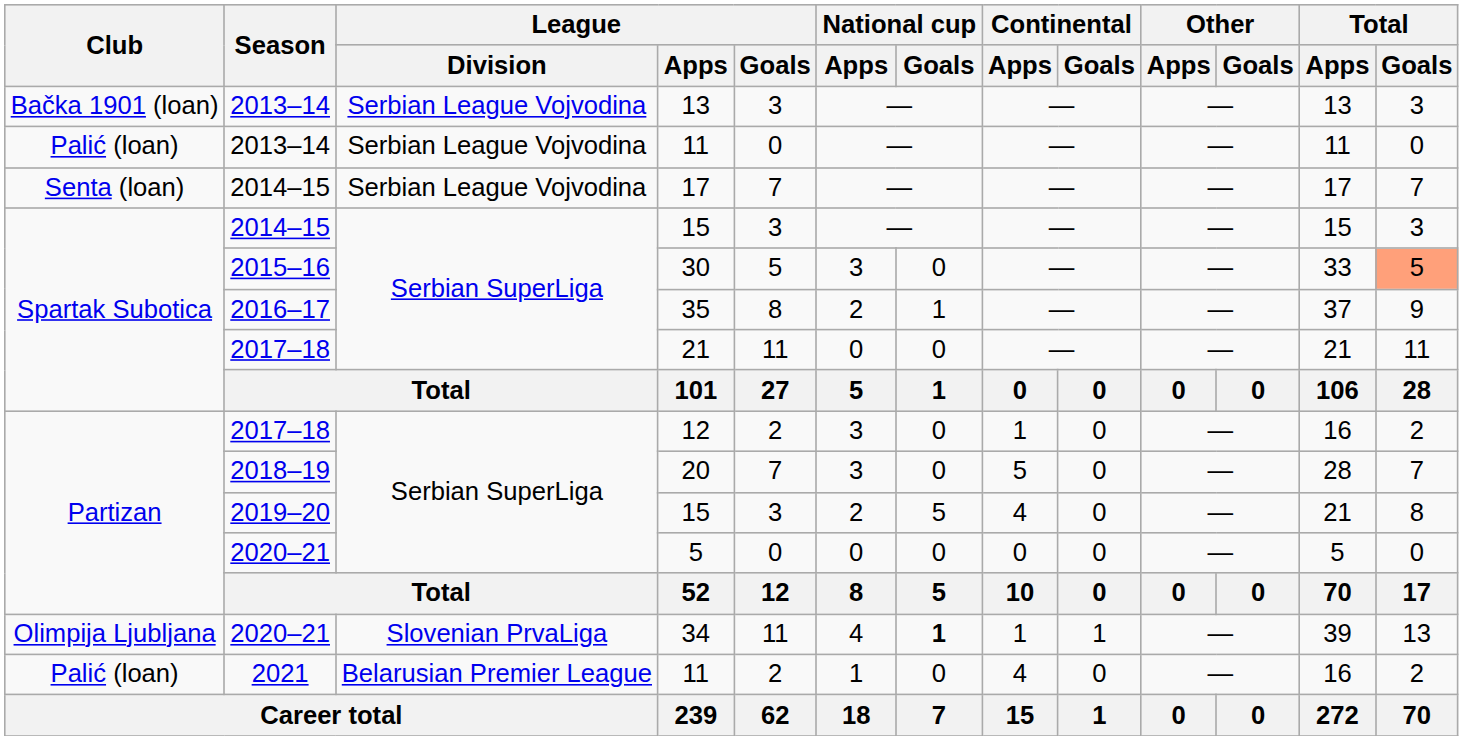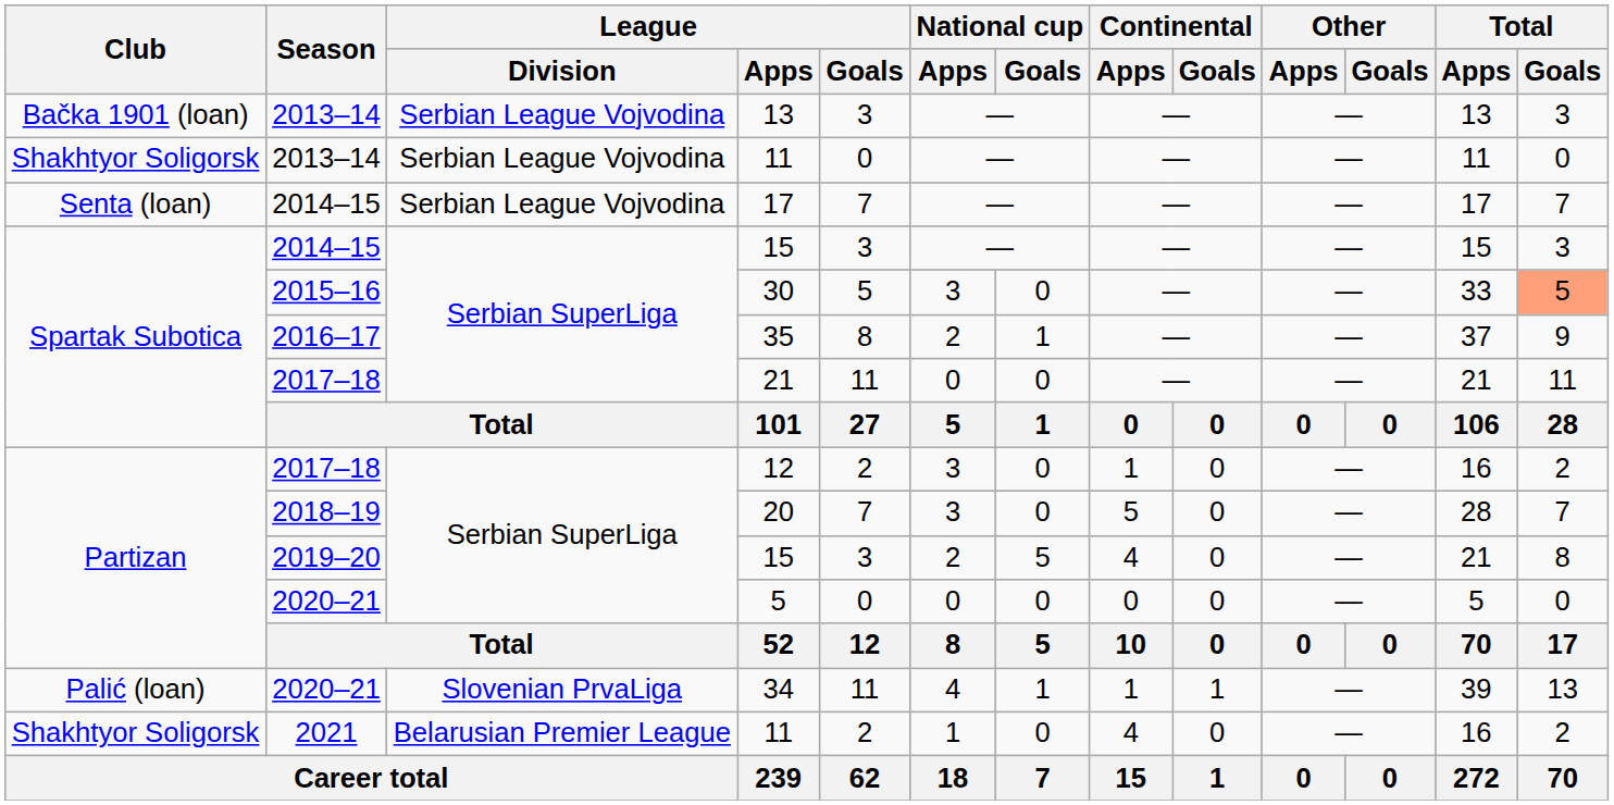2013–14 / 11 | Club: Palić (loan) -> Shakhtyor Soligorsk
34 | Club: Olimpija Ljubljana -> Palić (loan)
34 | National cup / Goals: bold -> normal
2021 / 11 | Club: Palić (loan) -> Shakhtyor Soligorsk
